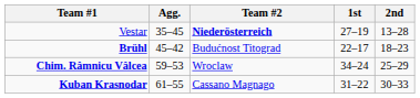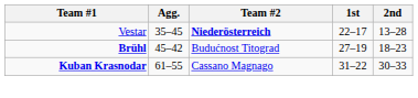Vestar | 1st: 27–19 -> 22–17
Brühl | 1st: 22–17 -> 27–19
- row: Chim. Râmnicu Vâlcea | 59–53 | Wroclaw | 34–24 | 25–29
